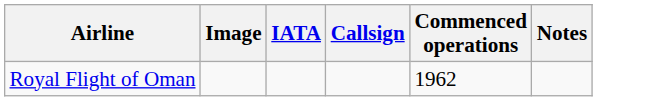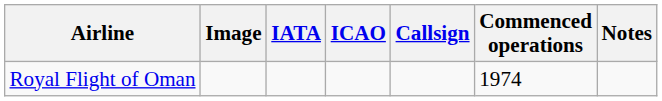+ column: ICAO
Royal Flight of Oman | Commenced operations: 1962 -> 1974
